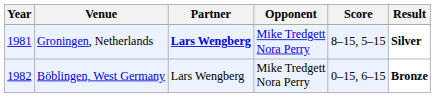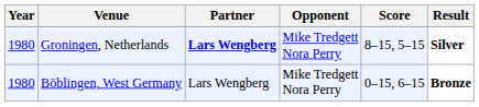Groningen, Netherlands | Year: 1981 -> 1980
Böblingen, West Germany | Year: 1982 -> 1980
